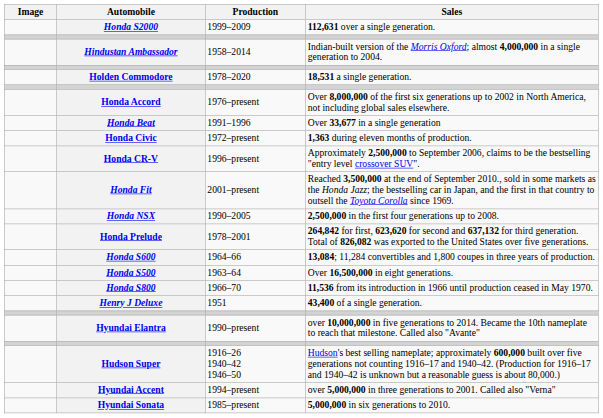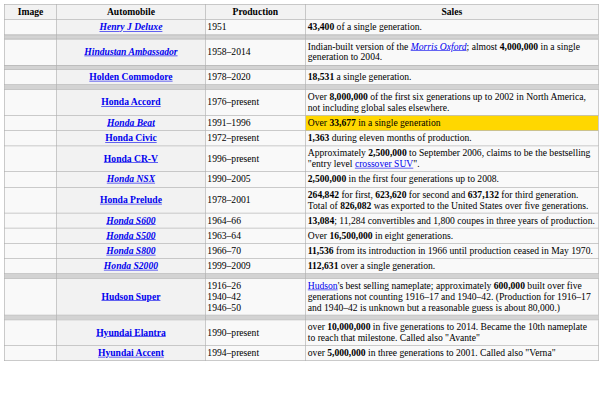rows swapped: Henry J Deluxe <-> Honda S2000
Honda Beat | Sales: no background -> gold background
- row: Honda Fit | 2001–present | Reached 3,500,000 at the end of September 2010., sold in some markets as the Honda Jazz; the bestselling car in Japan, and the first in that country to outsell the Toyota Corolla since 1969.
rows swapped: Hudson Super <-> Hyundai Elantra
- row: Hyundai Sonata | 1985–present | 5,000,000 in six generations to 2010.
